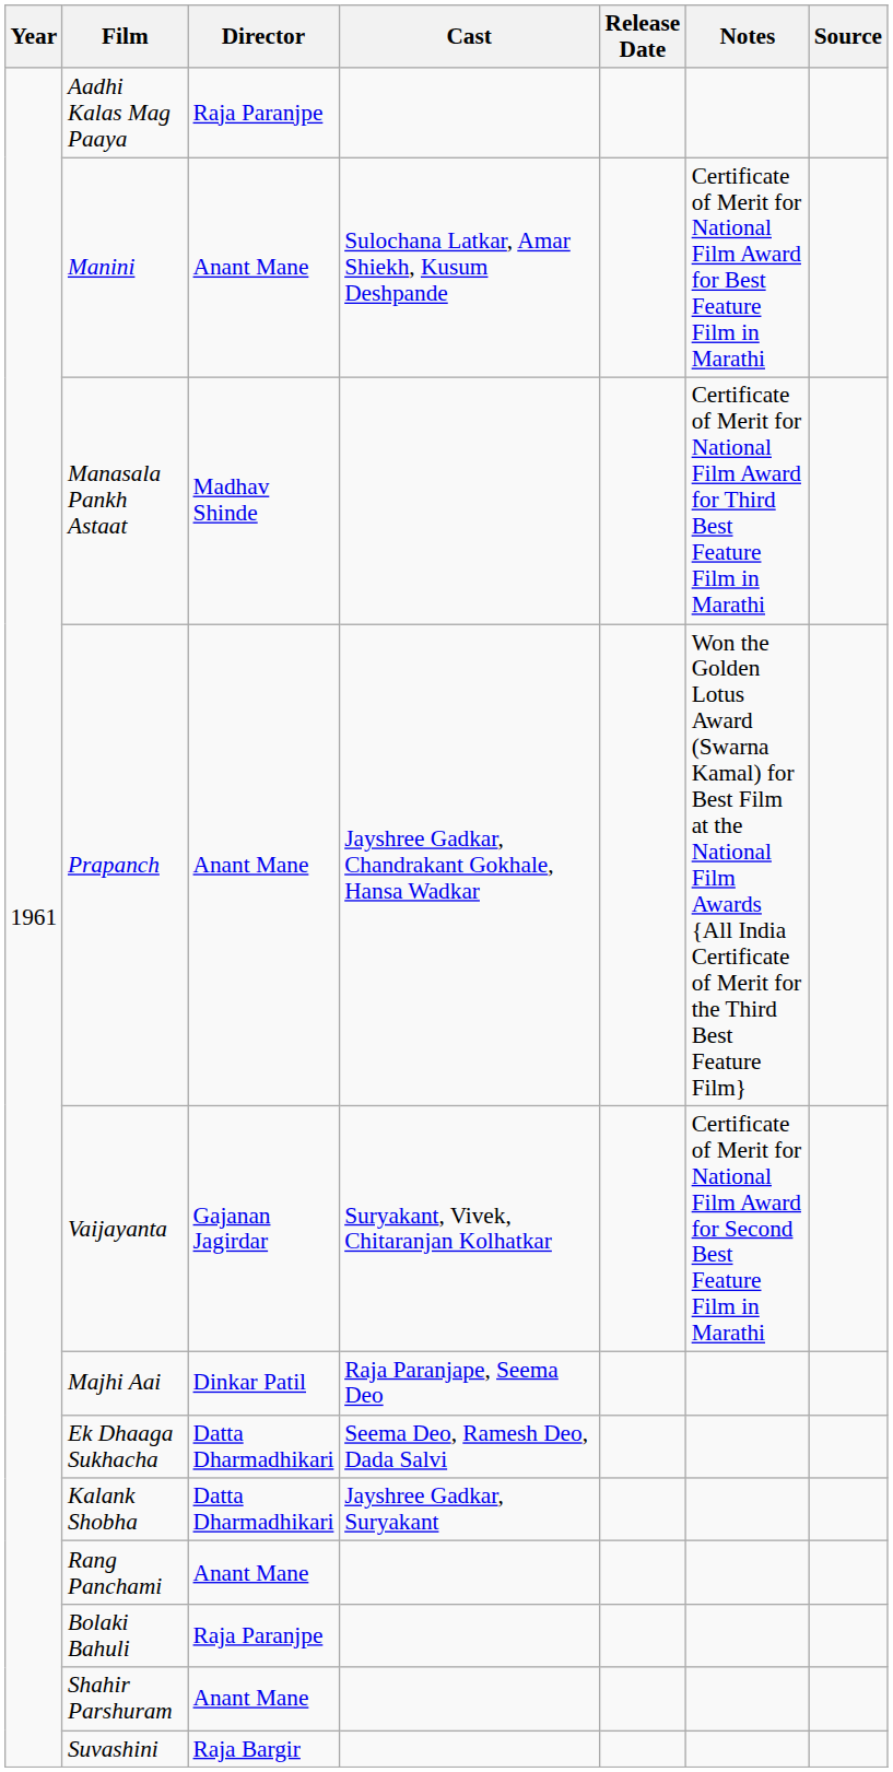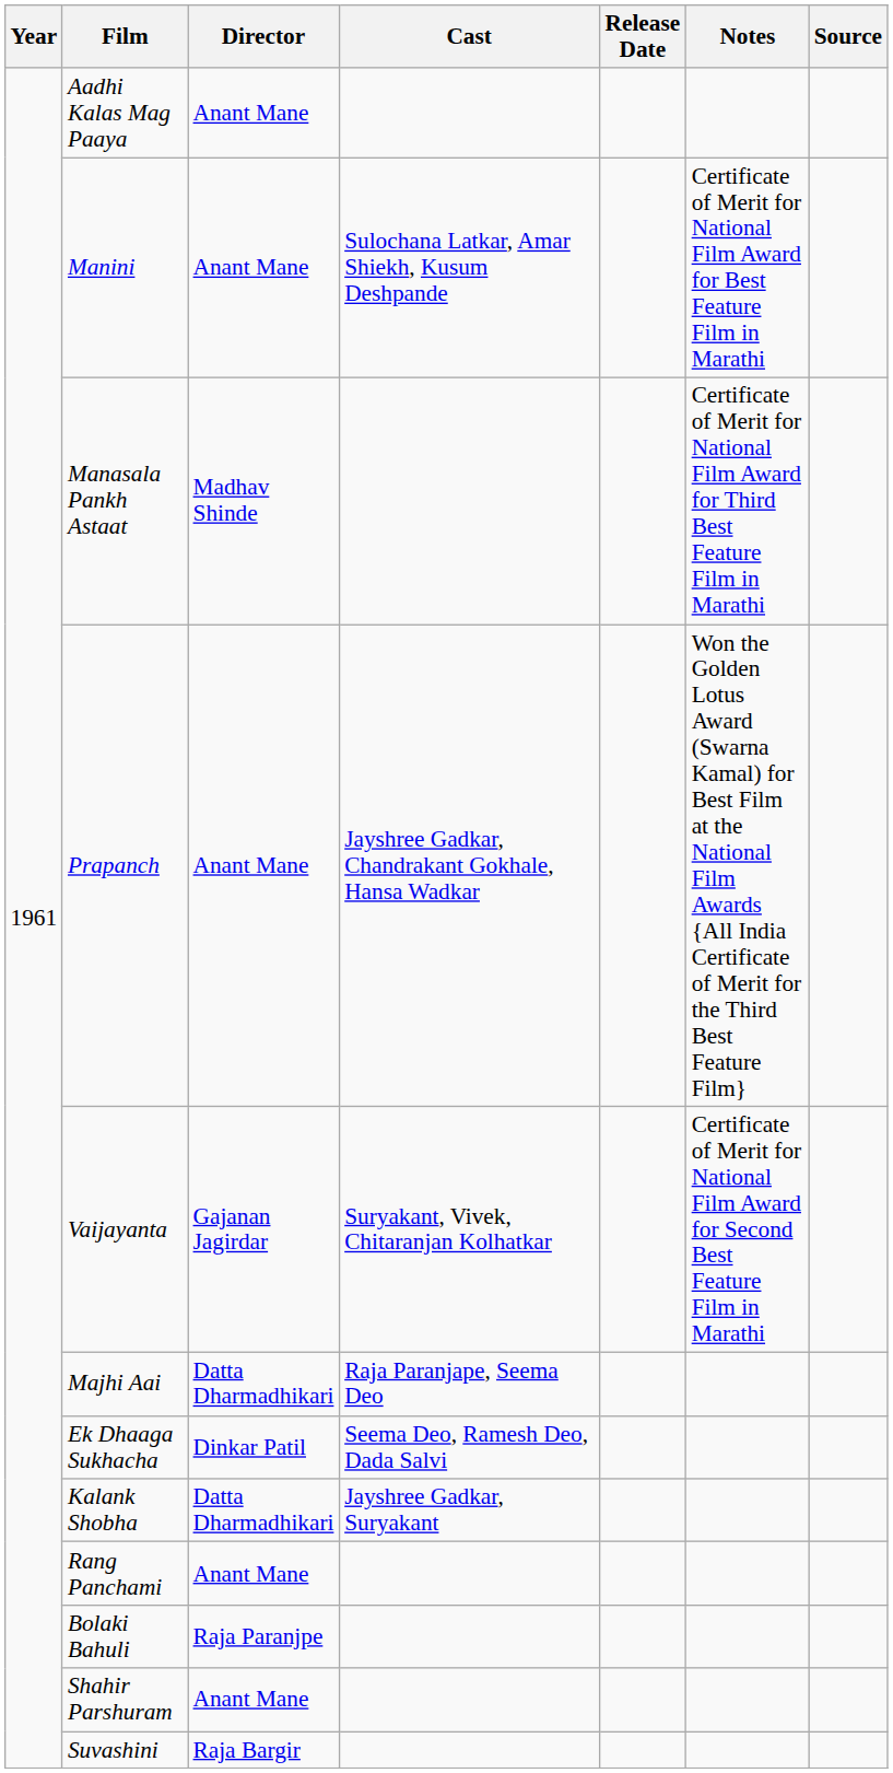Aadhi Kalas Mag Paaya | Director: Raja Paranjpe -> Anant Mane
Majhi Aai | Director: Dinkar Patil -> Datta Dharmadhikari
Ek Dhaaga Sukhacha | Director: Datta Dharmadhikari -> Dinkar Patil
